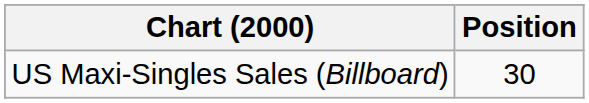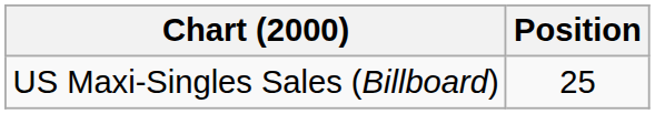US Maxi-Singles Sales (Billboard) | Position: 30 -> 25
